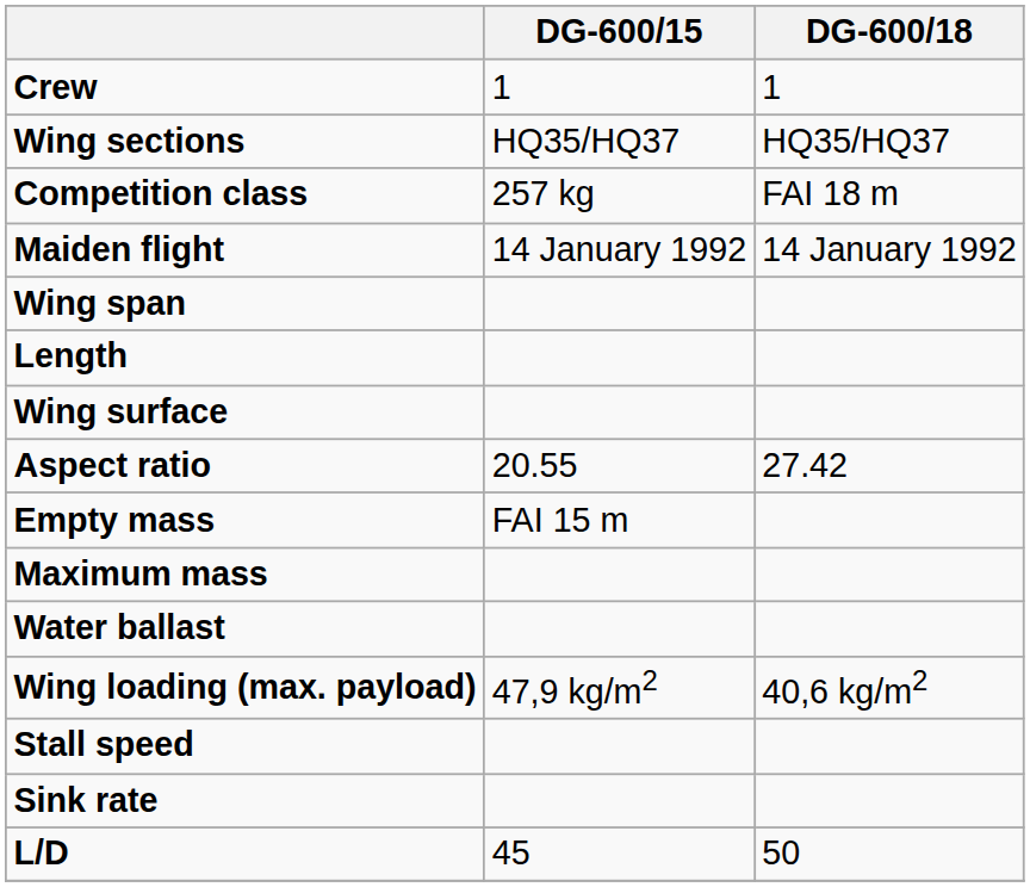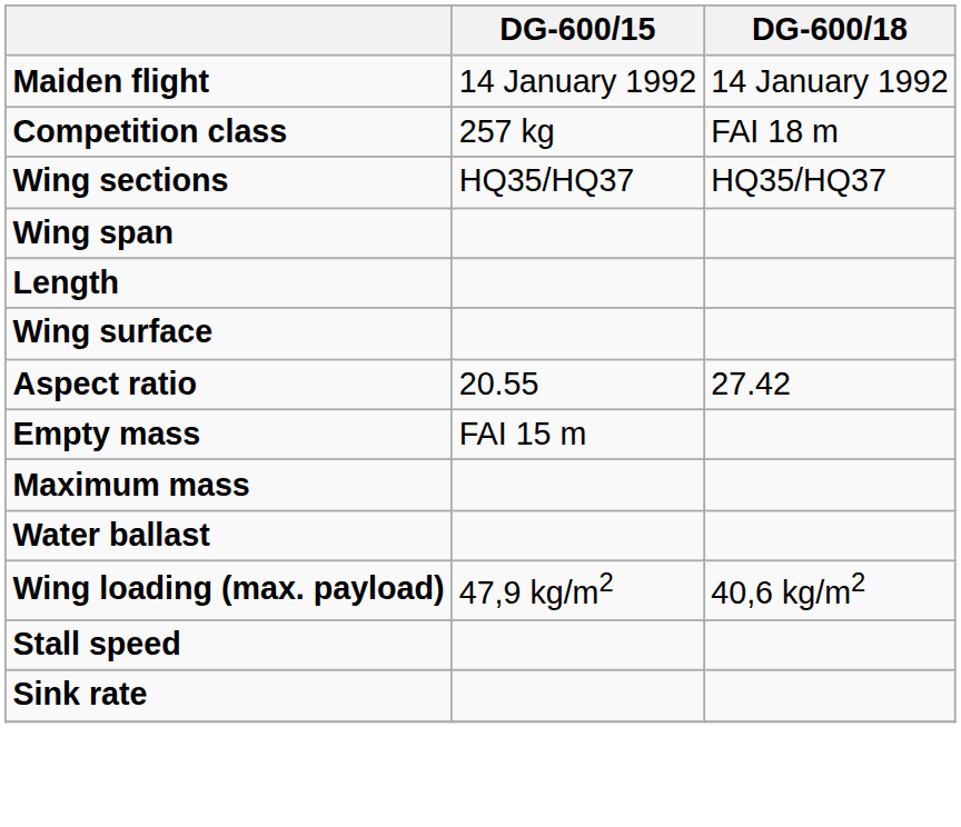- row: Crew | 1 | 1
rows swapped: Maiden flight <-> Wing sections
- row: L/D | 45 | 50
